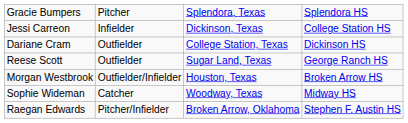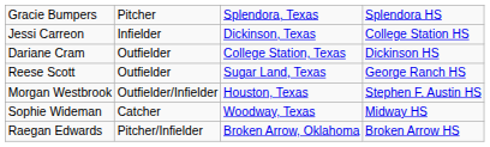Morgan Westbrook | column 4: Broken Arrow HS -> Stephen F. Austin HS
Raegan Edwards | column 4: Stephen F. Austin HS -> Broken Arrow HS
